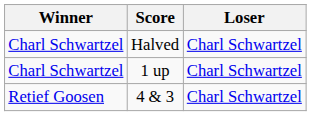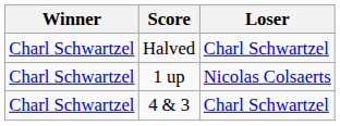1 up | Loser: Charl Schwartzel -> Nicolas Colsaerts
4 & 3 | Winner: Retief Goosen -> Charl Schwartzel
